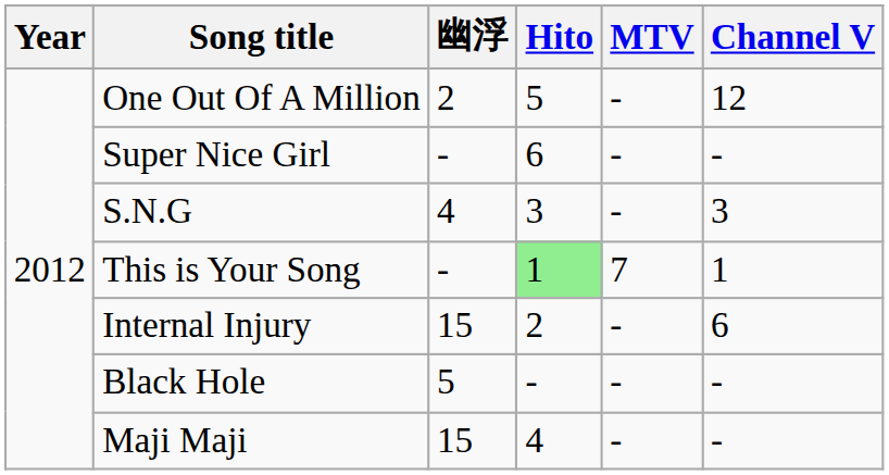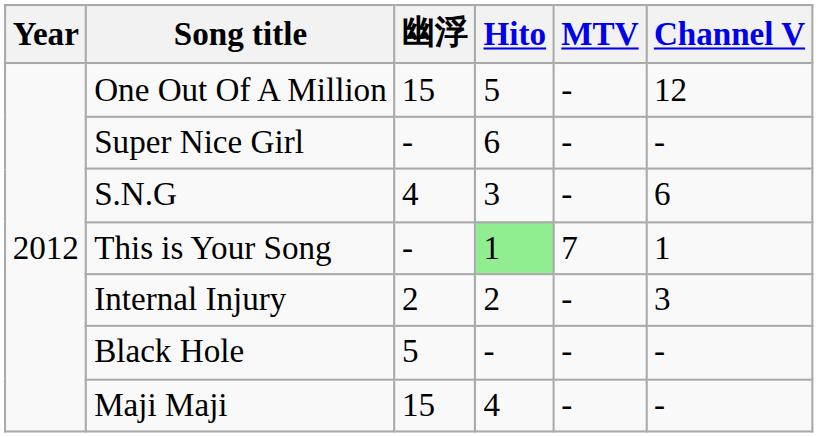One Out Of A Million | 幽浮: 2 -> 15
S.N.G | Channel V: 3 -> 6
Internal Injury | 幽浮: 15 -> 2
Internal Injury | Channel V: 6 -> 3
